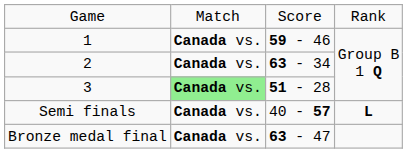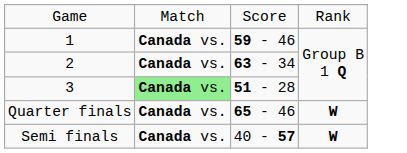+ row: Quarter finals | Canada vs. | 65 - 46 | W
Semi finals | column 4: L -> W
- row: Bronze medal final | Canada vs. | 63 - 47
